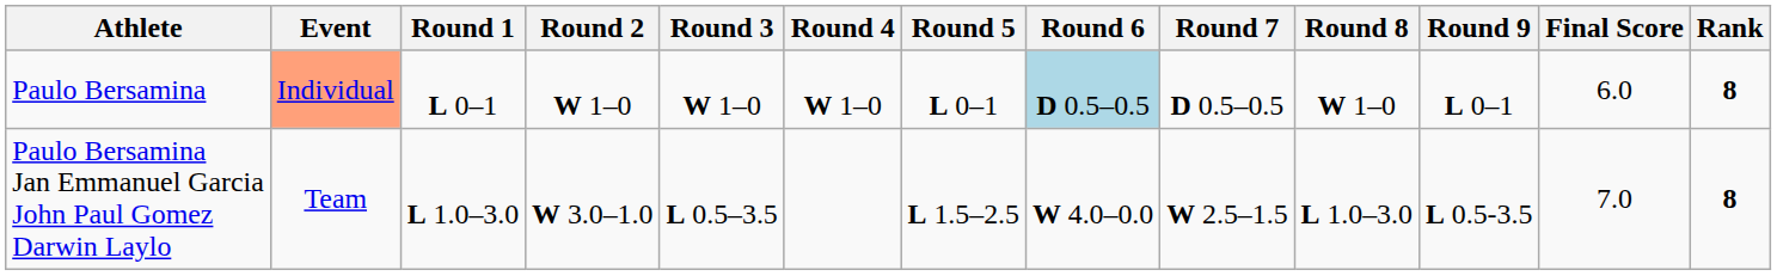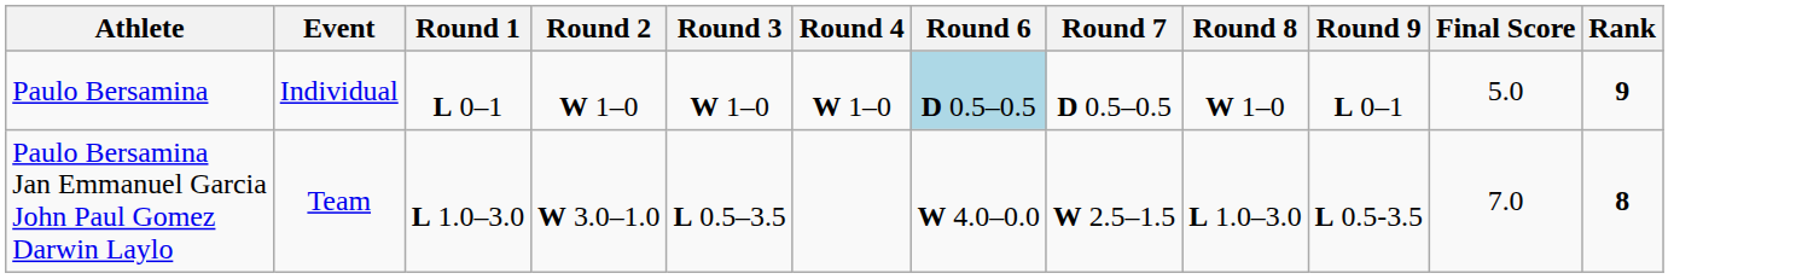- column: Round 5 | L 0–1 | L 1.5–2.5
Paulo Bersamina | Event: lightsalmon background -> no background
Paulo Bersamina | Final Score: 6.0 -> 5.0
Paulo Bersamina | Rank: 8 -> 9
